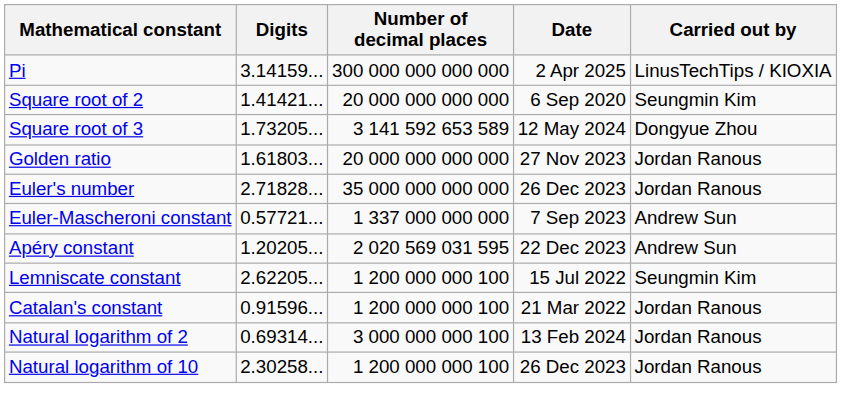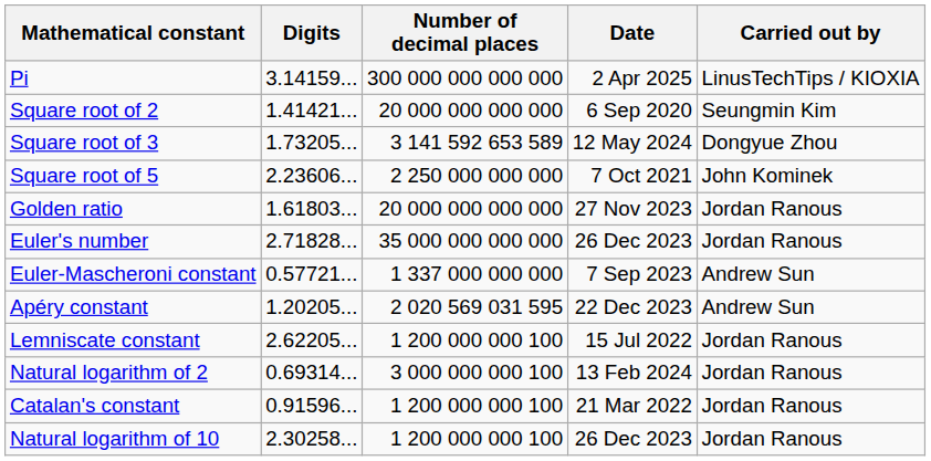+ row: Square root of 5 | 2.23606... | 2 250 000 000 000 | 7 Oct 2021 | John Kominek
Lemniscate constant | Carried out by: Seungmin Kim -> Jordan Ranous
rows swapped: Catalan's constant <-> Natural logarithm of 2
